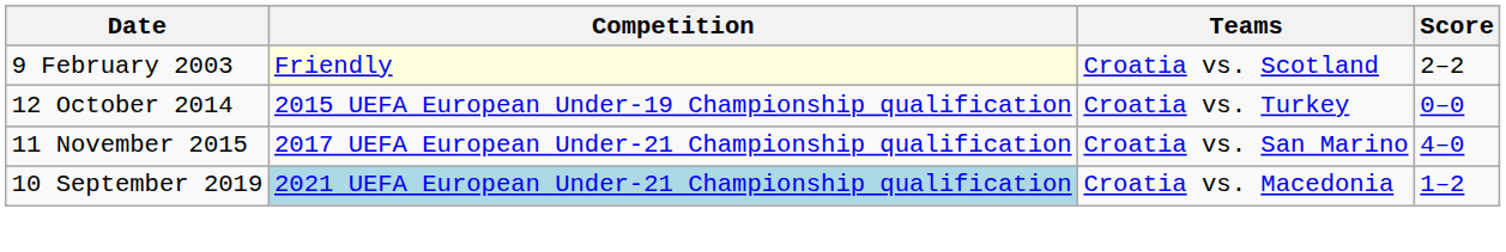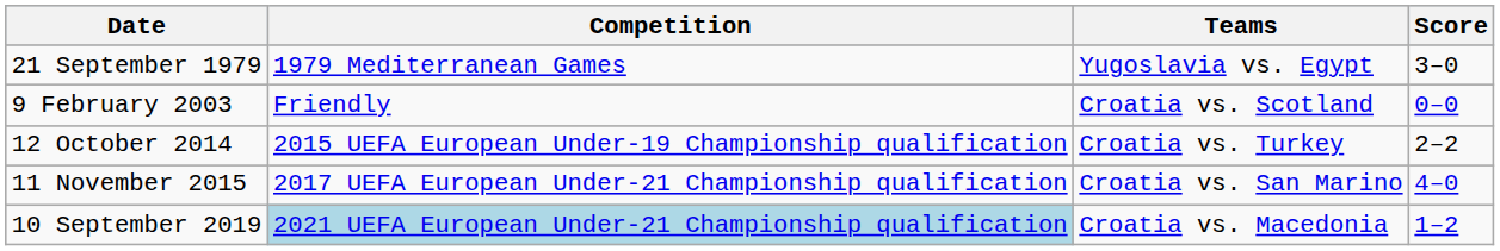+ row: 21 September 1979 | 1979 Mediterranean Games | Yugoslavia vs. Egypt | 3–0
9 February 2003 | Competition: lightyellow background -> no background
9 February 2003 | Score: 2–2 -> 0–0
12 October 2014 | Score: 0–0 -> 2–2
